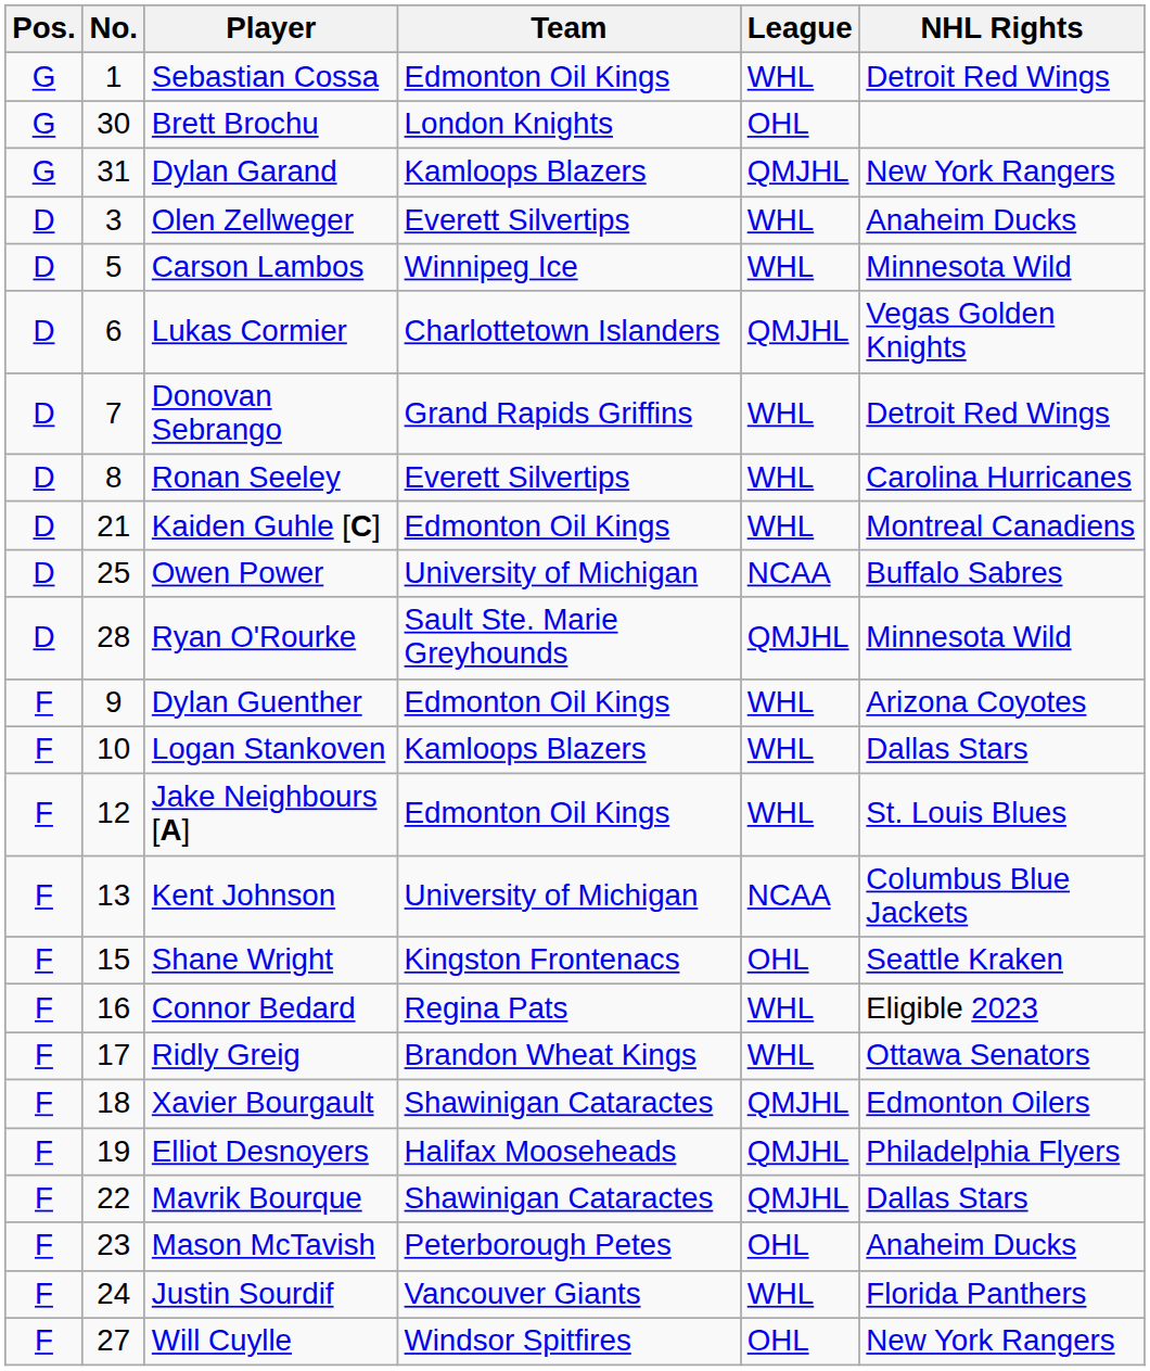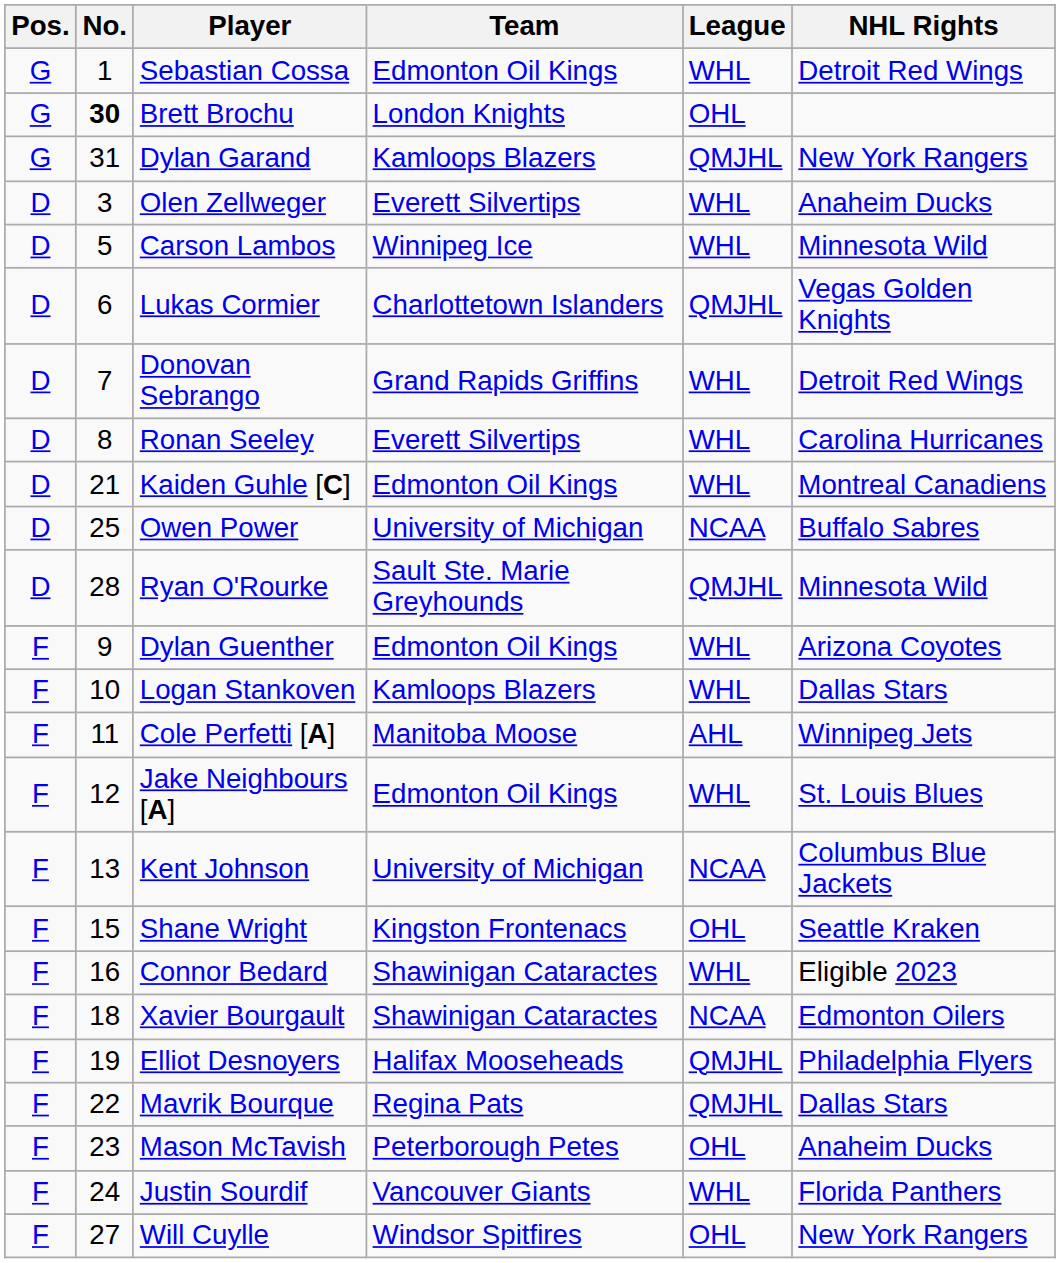Brett Brochu | No.: normal -> bold
+ row: F | 11 | Cole Perfetti [A] | Manitoba Moose | AHL | Winnipeg Jets
Connor Bedard | Team: Regina Pats -> Shawinigan Cataractes
- row: F | 17 | Ridly Greig | Brandon Wheat Kings | WHL | Ottawa Senators
Xavier Bourgault | League: QMJHL -> NCAA
Mavrik Bourque | Team: Shawinigan Cataractes -> Regina Pats
